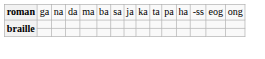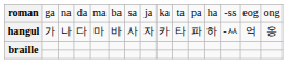+ row: hangul | 가 | 나 | 다 | 마 | 바 | 사 | 자 | 카 | 타 | 파 | 하 | -ㅆ | 억 | 옹
